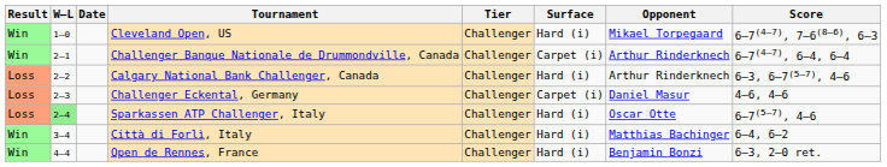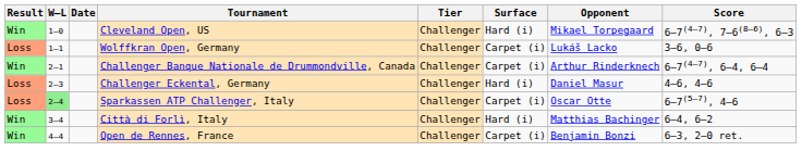+ row: Loss | 1–1 | Wolffkran Open, Germany | Challenger | Carpet (i) | Lukáš Lacko | 3–6, 0–6
- row: Loss | 2–2 | Calgary National Bank Challenger, Canada | Challenger | Hard (i) | Arthur Rinderknech | 6–3, 6–7(5–7), 4–6
Challenger Eckental, Germany | Surface: Carpet (i) -> Hard (i)
Sparkassen ATP Challenger, Italy | Surface: Hard (i) -> Carpet (i)
Open de Rennes, France | Surface: Hard (i) -> Carpet (i)
